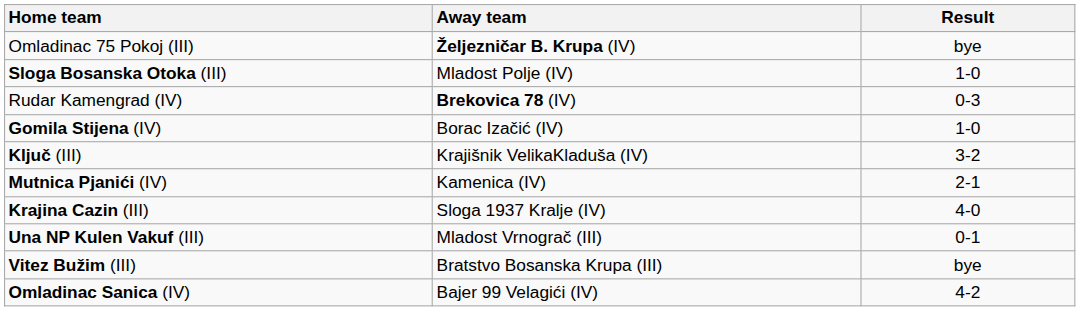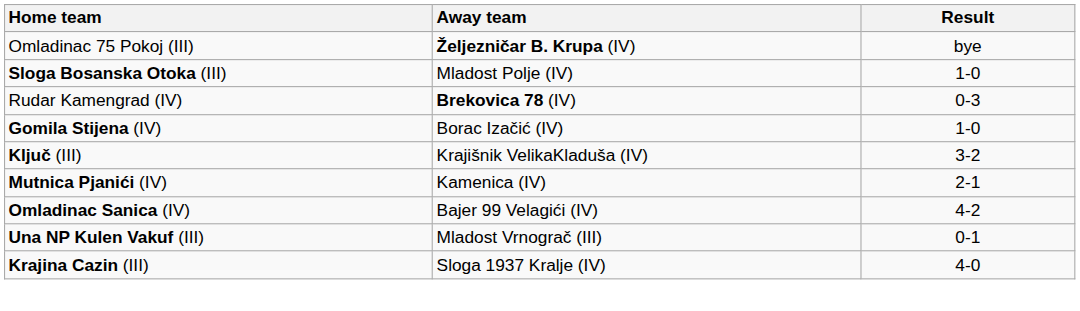rows swapped: Omladinac Sanica (IV) <-> Krajina Cazin (III)
- row: Vitez Bužim (III) | Bratstvo Bosanska Krupa (III) | bye
